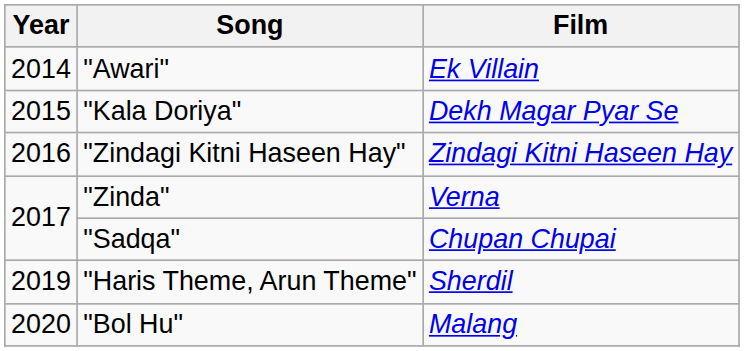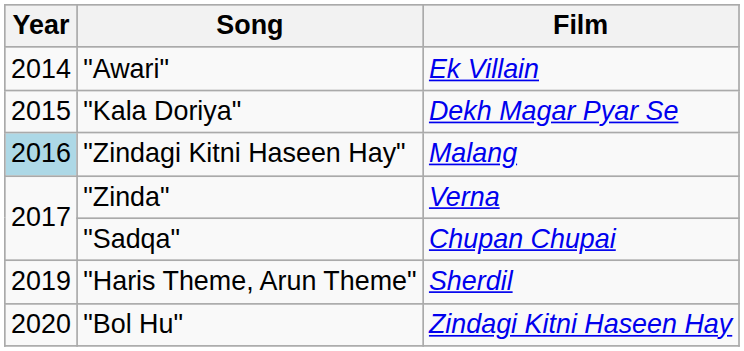"Zindagi Kitni Haseen Hay" | Year: no background -> lightblue background
"Zindagi Kitni Haseen Hay" | Film: Zindagi Kitni Haseen Hay -> Malang
"Bol Hu" | Film: Malang -> Zindagi Kitni Haseen Hay
